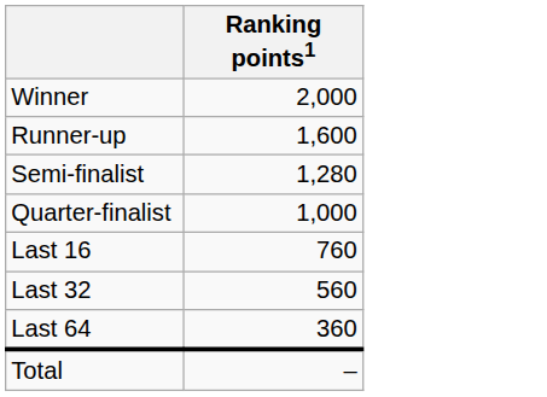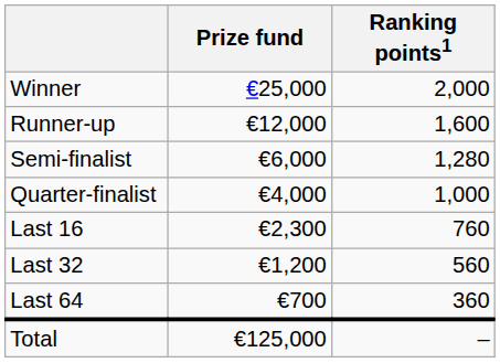+ column: Prize fund | €25,000 | €12,000 | €6,000 | €4,000 | €2,300 | €1,200 | €700 | €125,000
